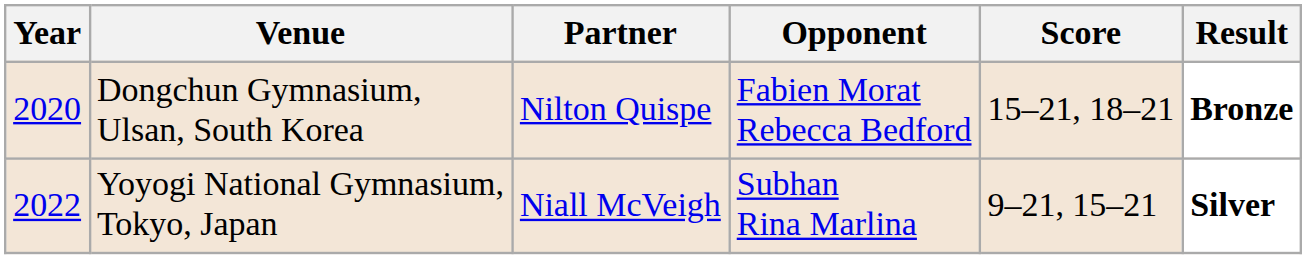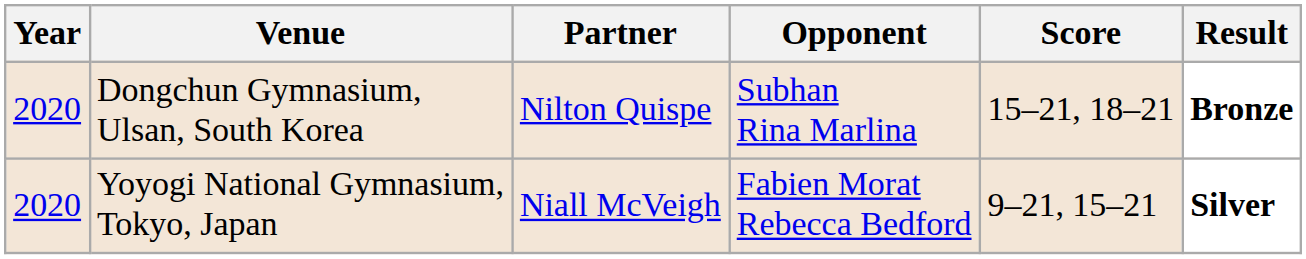Dongchun Gymnasium, Ulsan, South Korea | Opponent: Fabien Morat Rebecca Bedford -> Subhan Rina Marlina
Yoyogi National Gymnasium, Tokyo, Japan | Year: 2022 -> 2020
Yoyogi National Gymnasium, Tokyo, Japan | Opponent: Subhan Rina Marlina -> Fabien Morat Rebecca Bedford
